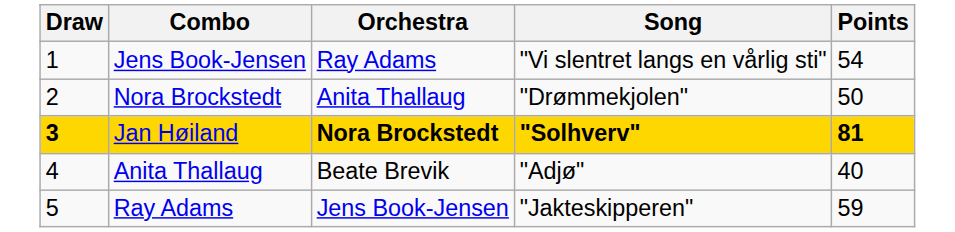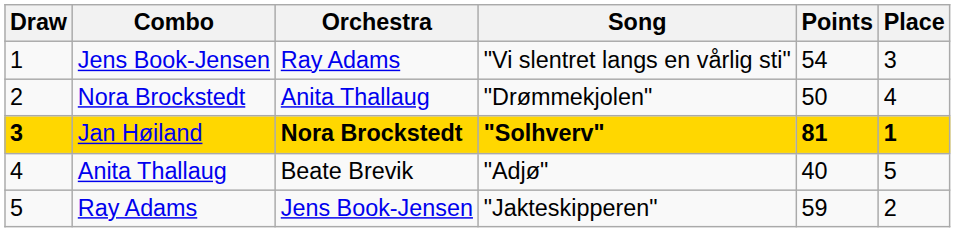+ column: Place | 3 | 4 | 1 | 5 | 2
